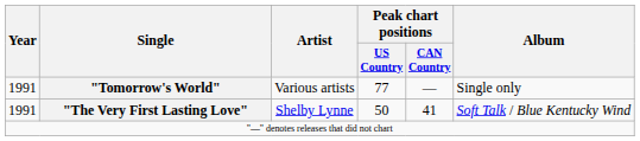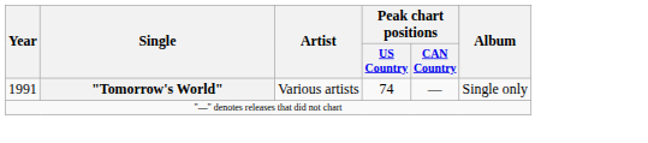"Tomorrow's World" | Peak chart positions / US Country: 77 -> 74
- row: 1991 | "The Very First Lasting Love" | Shelby Lynne | 50 | 41 | Soft Talk / Blue Kentucky Wind
